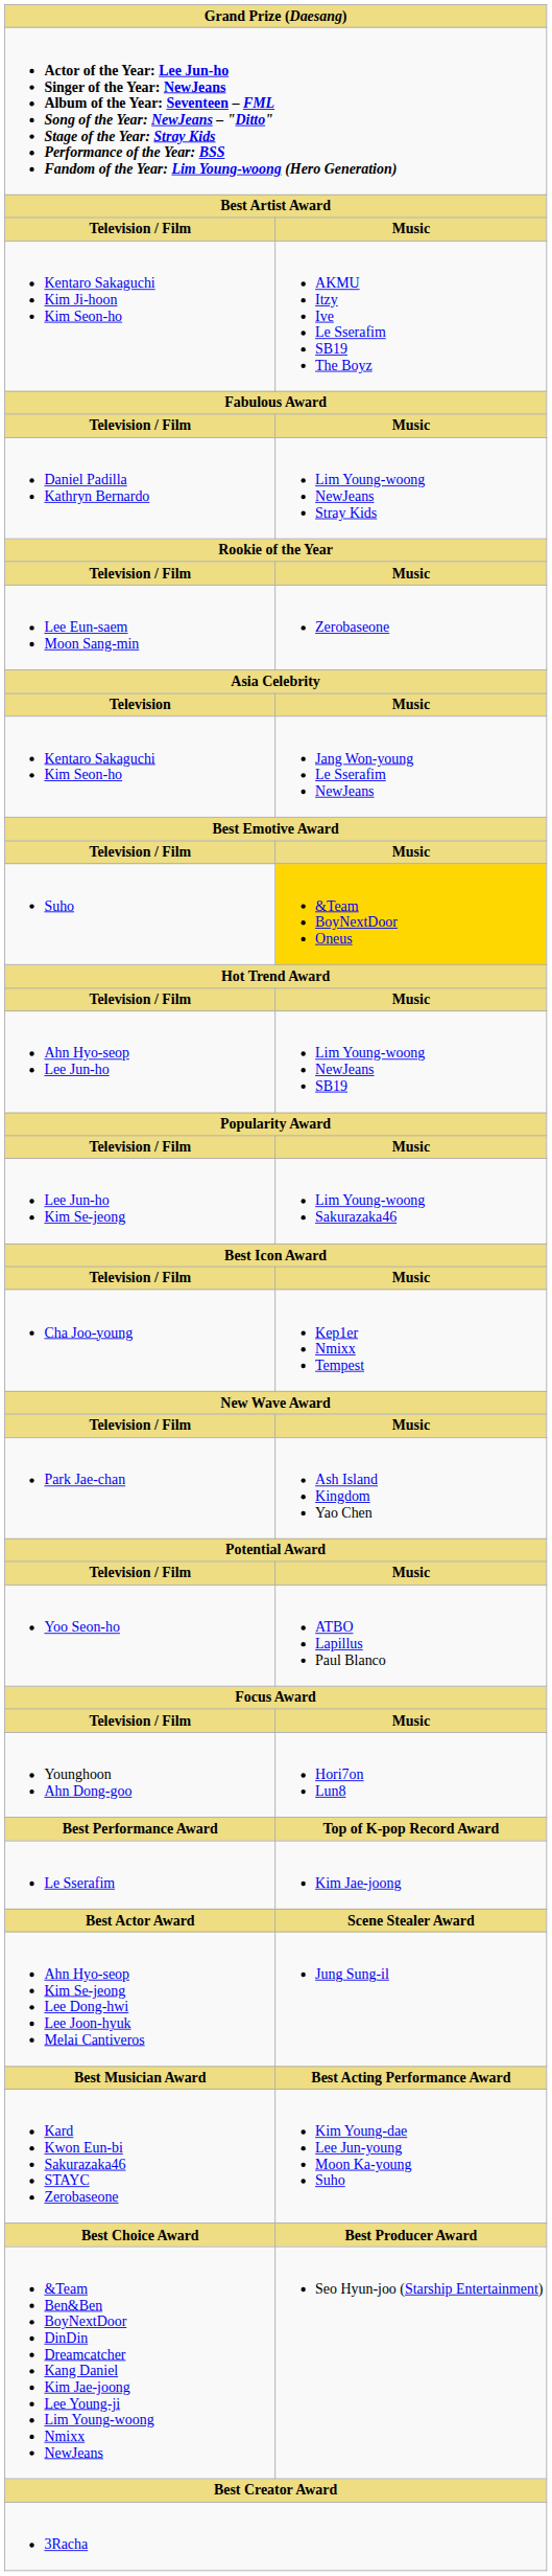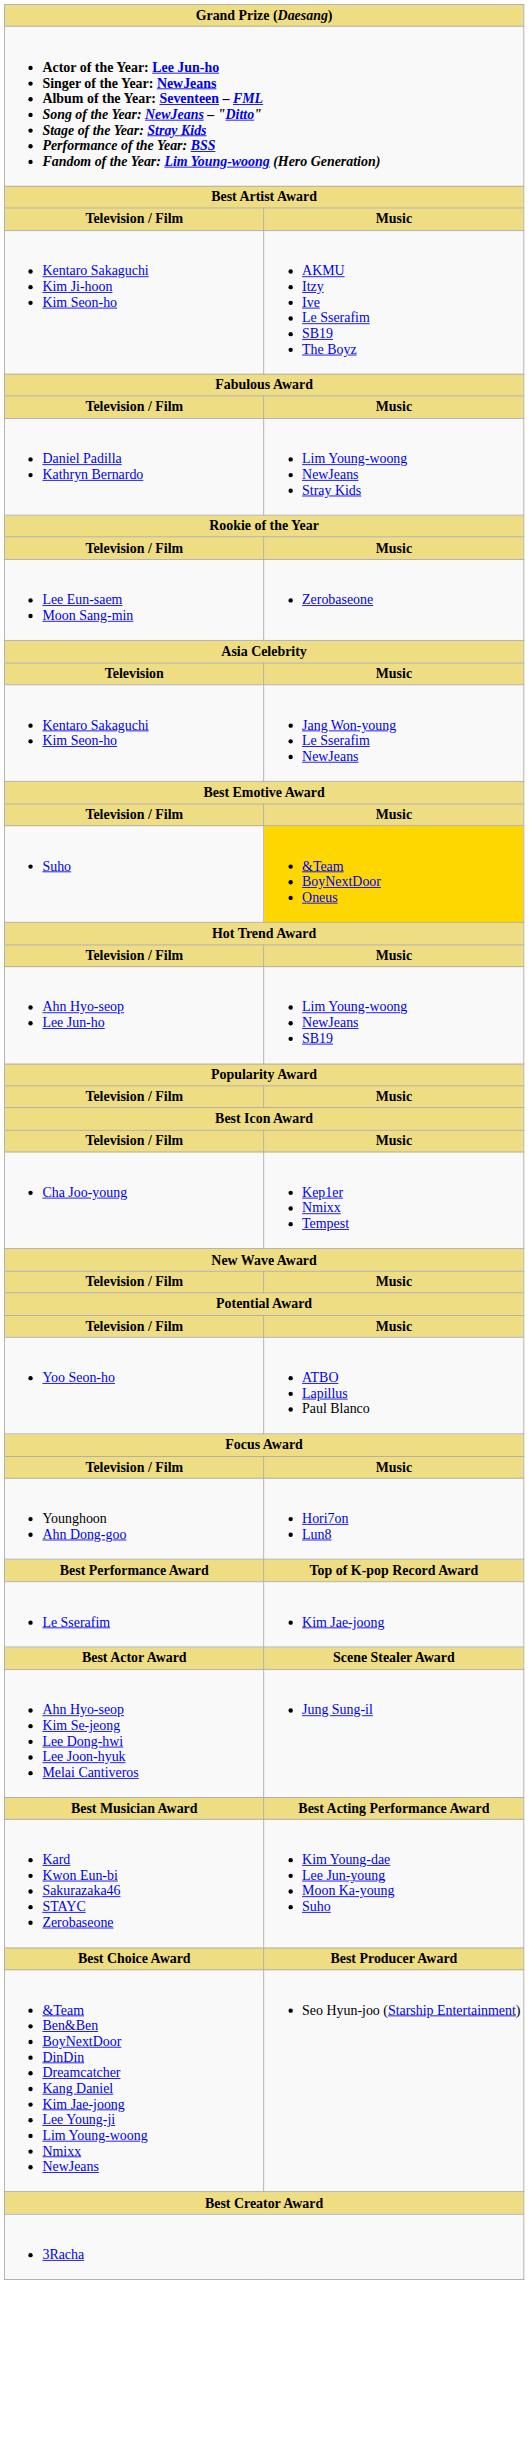- row: Lee Jun-ho Kim Se-jeong | Lim Young-woong Sakurazaka46
- row: Park Jae-chan | Ash Island Kingdom Yao Chen
